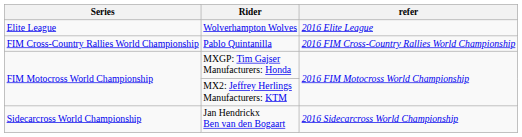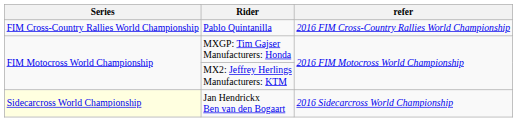- row: Elite League | Wolverhampton Wolves | 2016 Elite League
Jan Hendrickx Ben van den Bogaart | Series: no background -> lightyellow background
